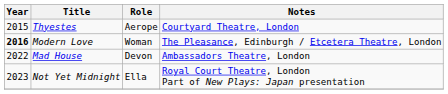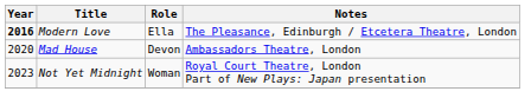- row: 2015 | Thyestes | Aerope | Courtyard Theatre, London
Modern Love | Role: Woman -> Ella
Mad House | Year: 2022 -> 2020
Not Yet Midnight | Role: Ella -> Woman
